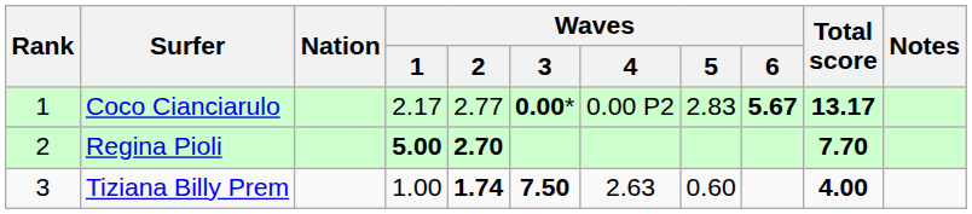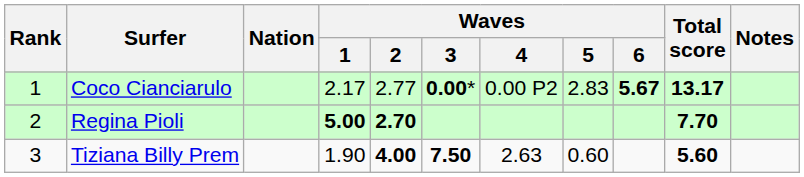Tiziana Billy Prem | Waves / 1: 1.00 -> 1.90
Tiziana Billy Prem | Waves / 2: 1.74 -> 4.00
Tiziana Billy Prem | Total score: 4.00 -> 5.60
